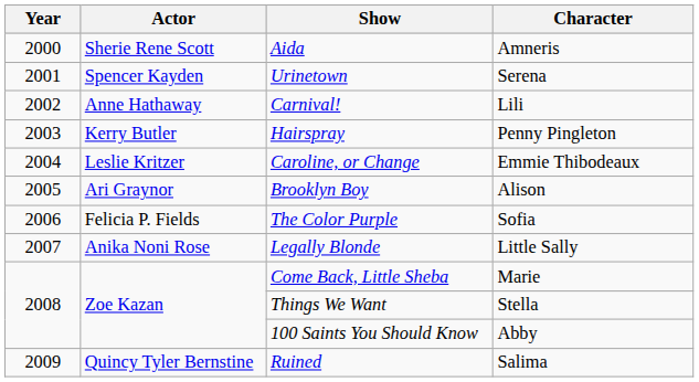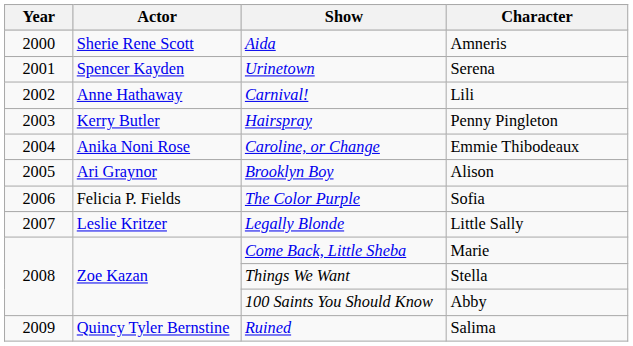Caroline, or Change | Actor: Leslie Kritzer -> Anika Noni Rose
Legally Blonde | Actor: Anika Noni Rose -> Leslie Kritzer
